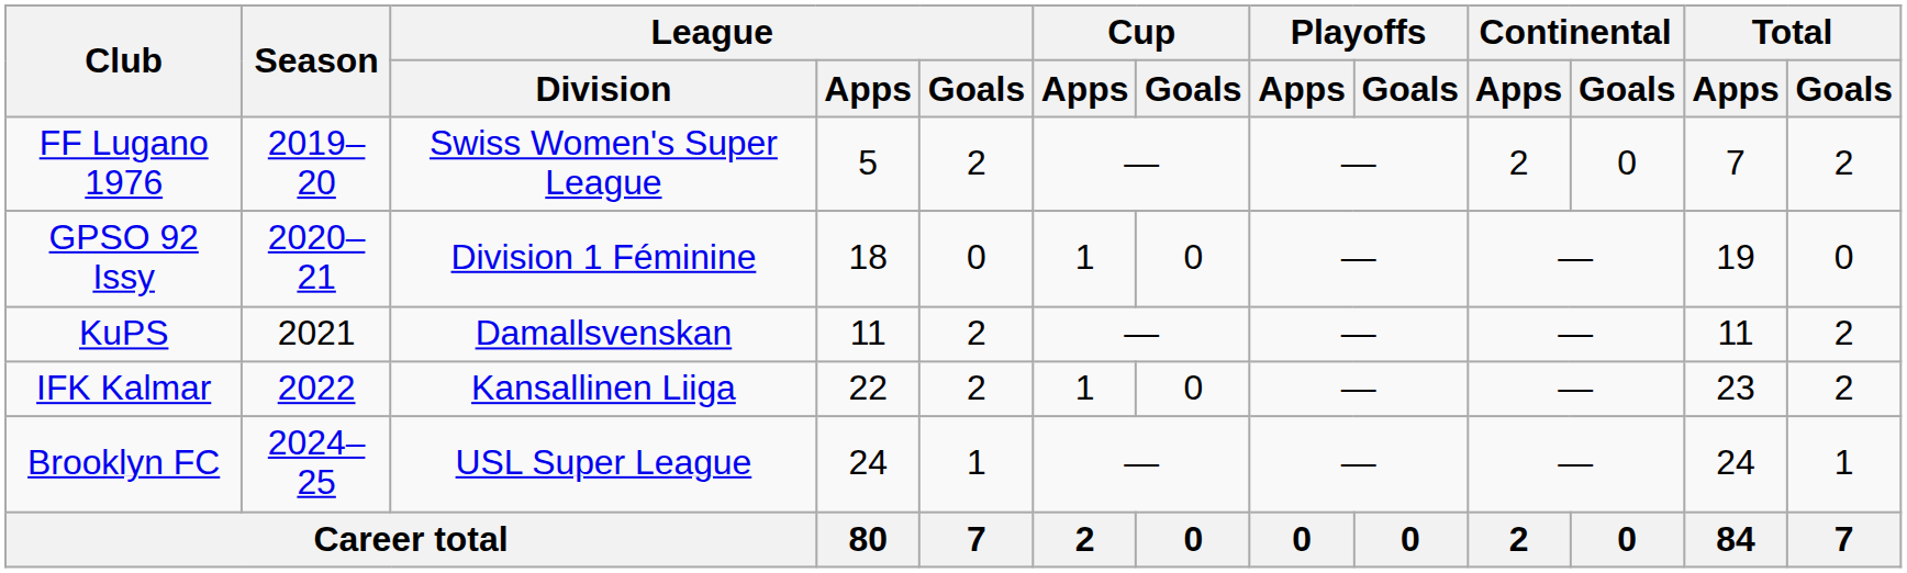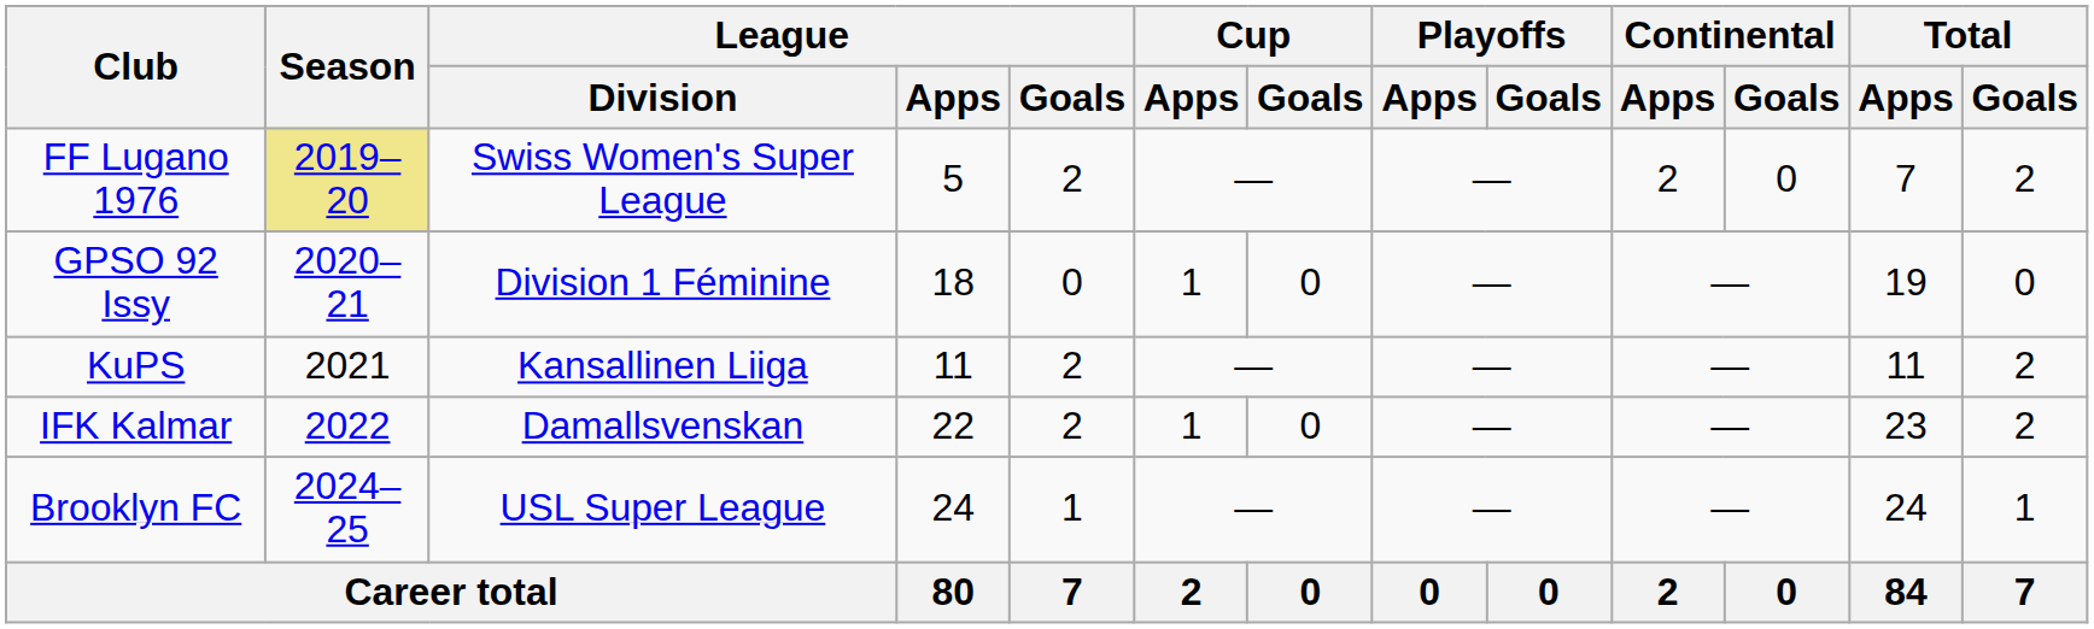FF Lugano 1976 | Season: no background -> khaki background
KuPS | League / Division: Damallsvenskan -> Kansallinen Liiga
IFK Kalmar | League / Division: Kansallinen Liiga -> Damallsvenskan
